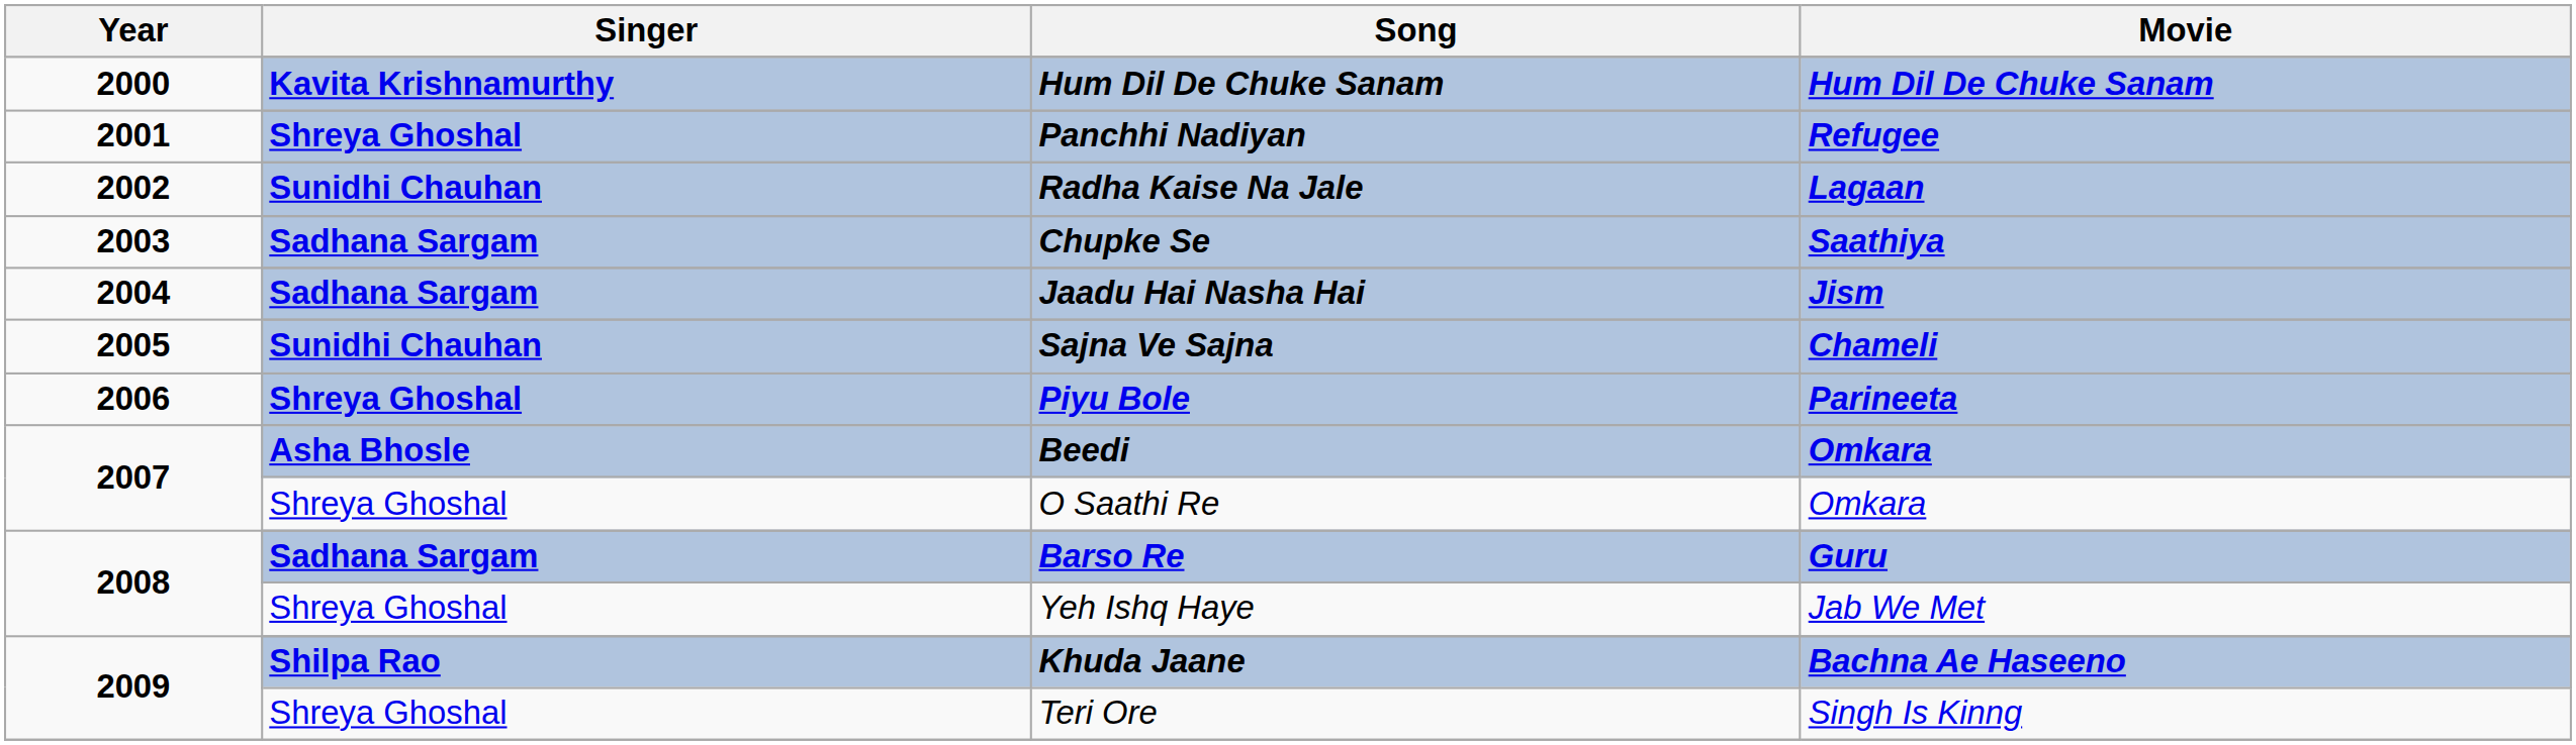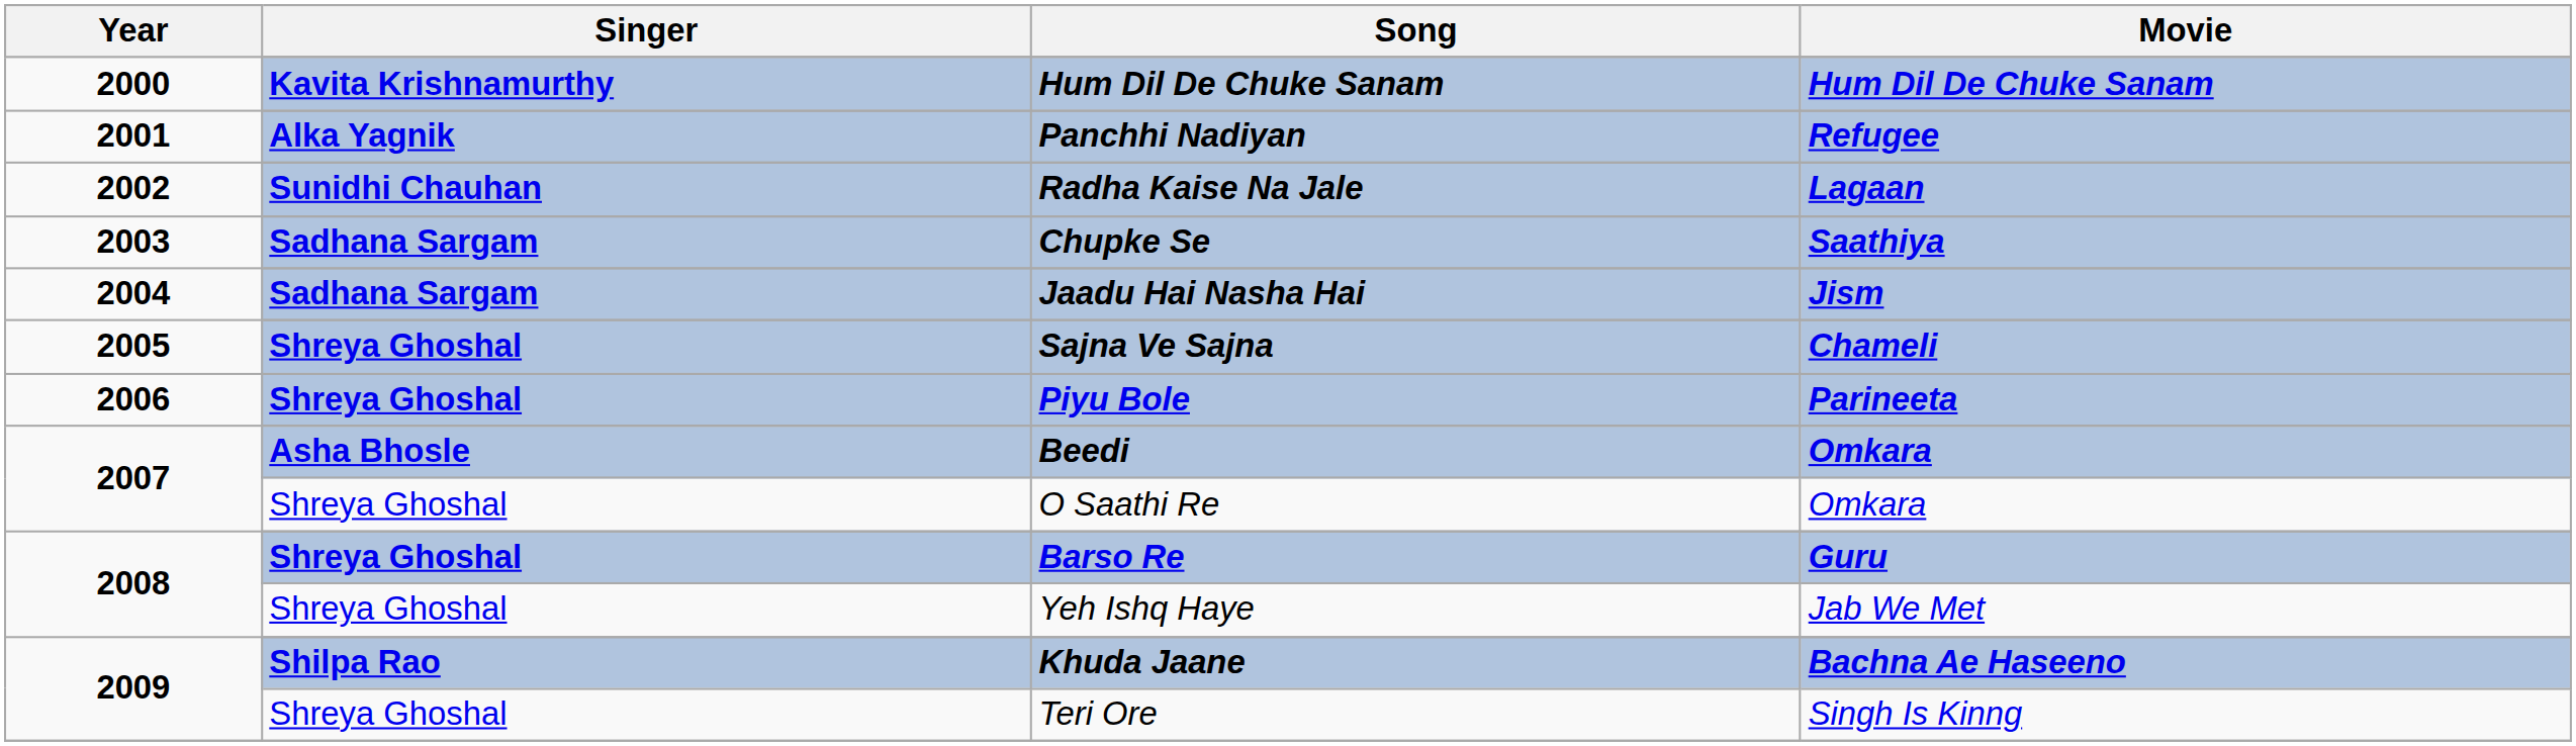Panchhi Nadiyan | Singer: Shreya Ghoshal -> Alka Yagnik
Sajna Ve Sajna | Singer: Sunidhi Chauhan -> Shreya Ghoshal
Barso Re | Singer: Sadhana Sargam -> Shreya Ghoshal
